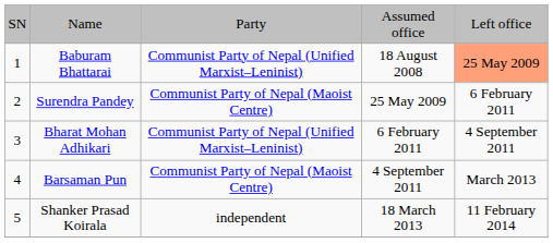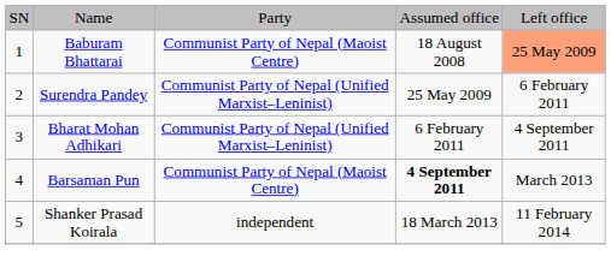Baburam Bhattarai | column 3: Communist Party of Nepal (Unified Marxist–Leninist) -> Communist Party of Nepal (Maoist Centre)
Surendra Pandey | column 3: Communist Party of Nepal (Maoist Centre) -> Communist Party of Nepal (Unified Marxist–Leninist)
Barsaman Pun | column 4: normal -> bold
